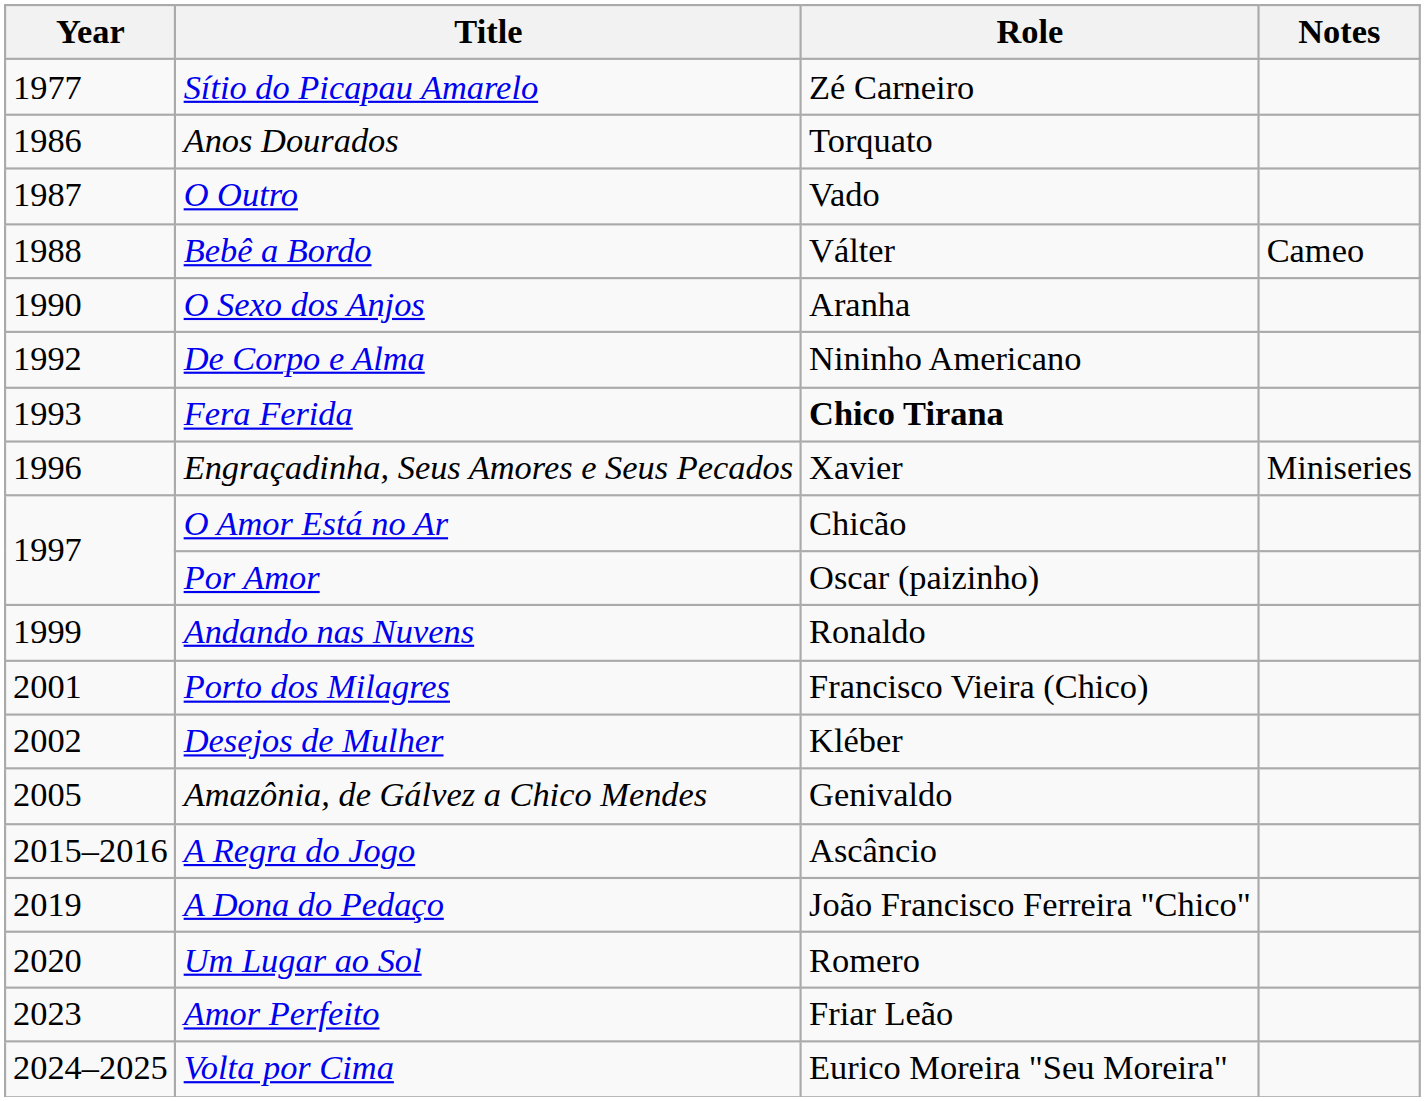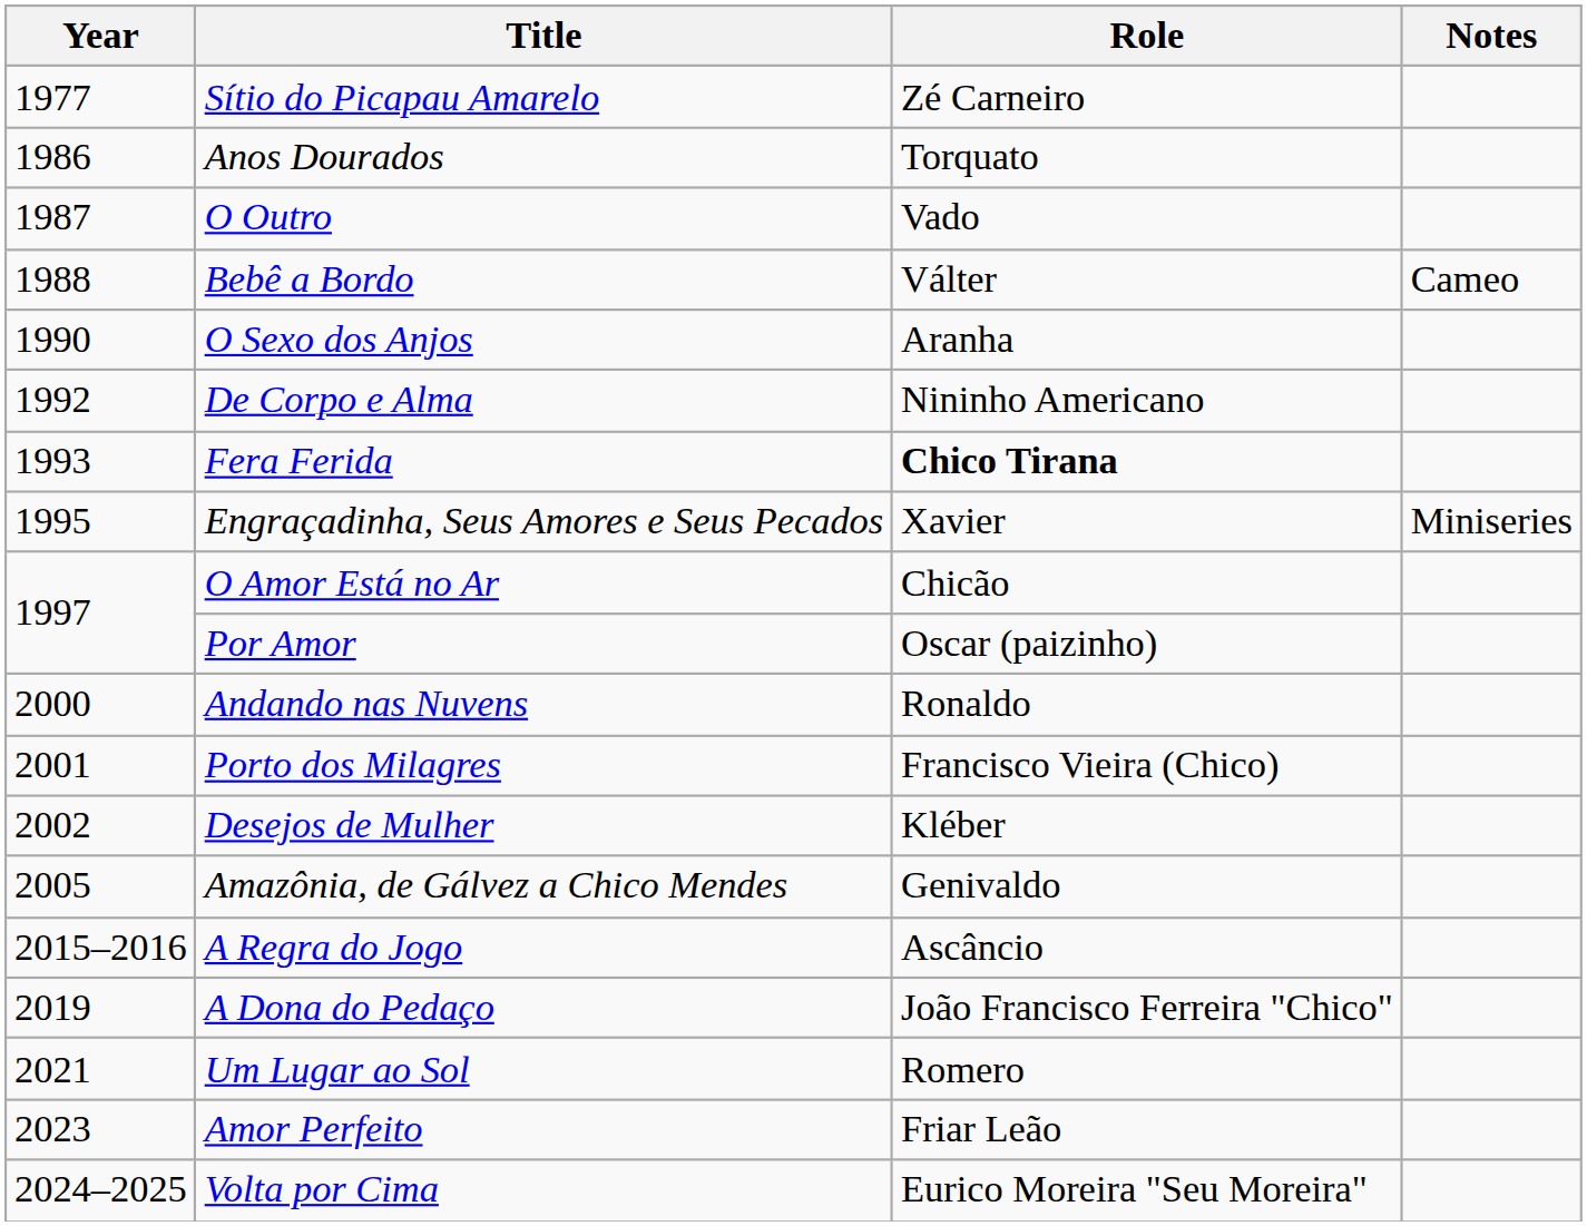Engraçadinha, Seus Amores e Seus Pecados | Year: 1996 -> 1995
Andando nas Nuvens | Year: 1999 -> 2000
Um Lugar ao Sol | Year: 2020 -> 2021
